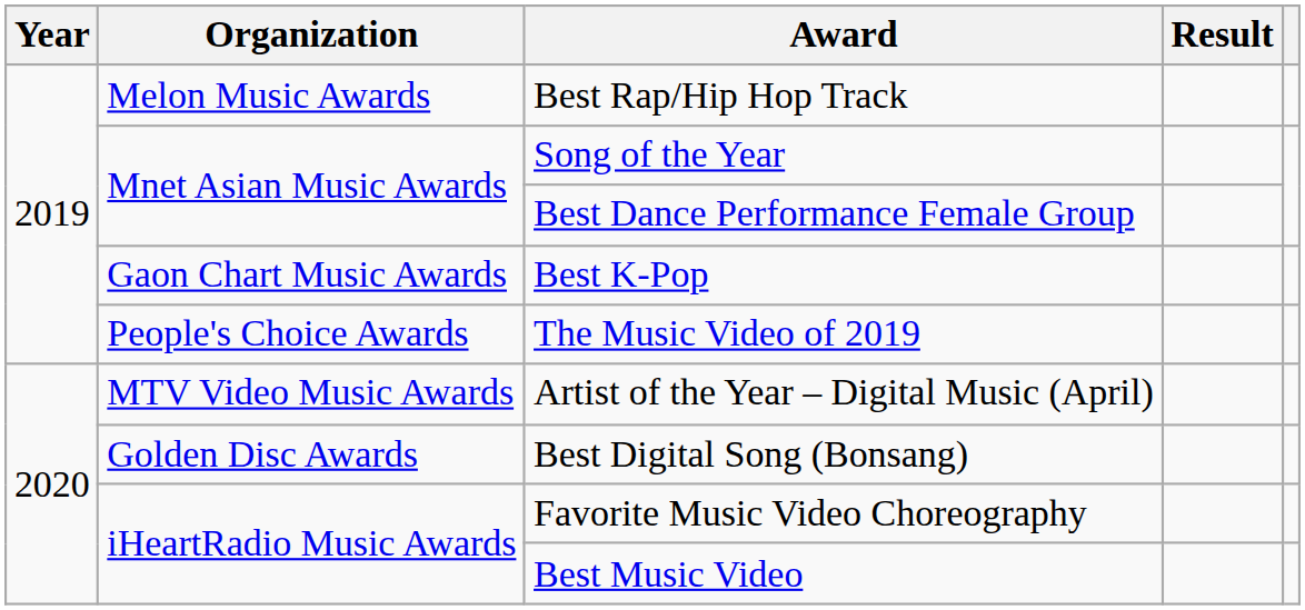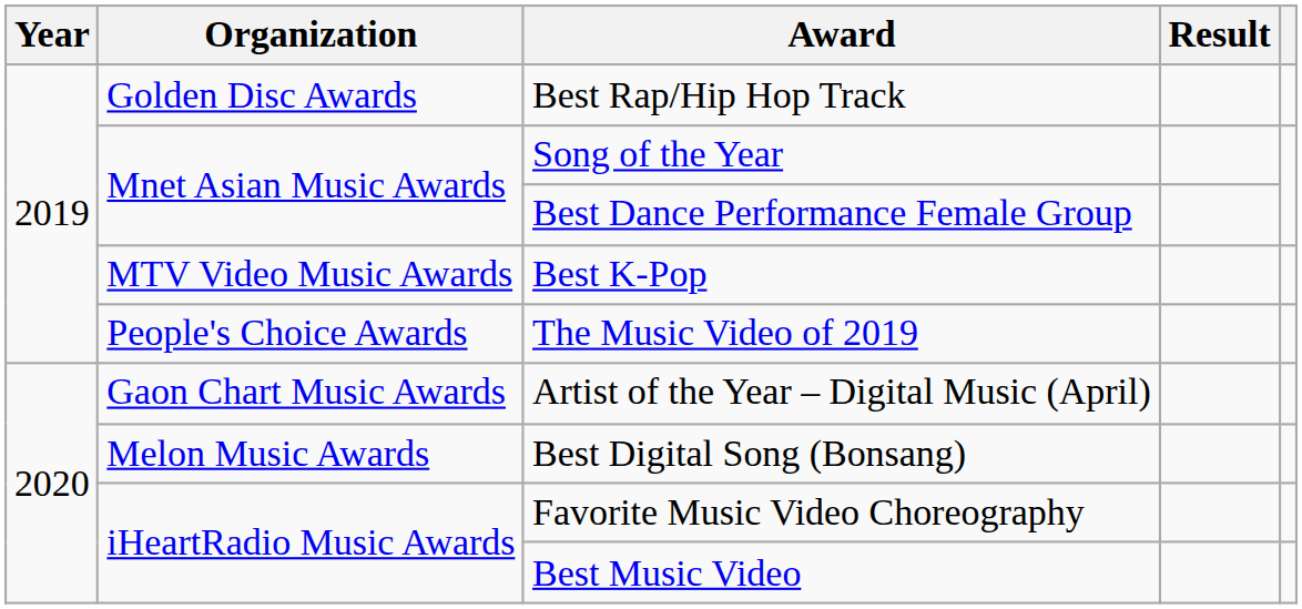Best Rap/Hip Hop Track | Organization: Melon Music Awards -> Golden Disc Awards
Best K-Pop | Organization: Gaon Chart Music Awards -> MTV Video Music Awards
Artist of the Year – Digital Music (April) | Organization: MTV Video Music Awards -> Gaon Chart Music Awards
Best Digital Song (Bonsang) | Organization: Golden Disc Awards -> Melon Music Awards
